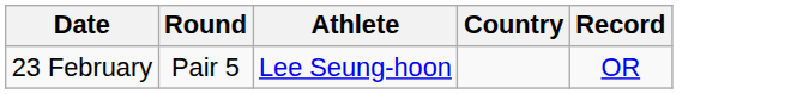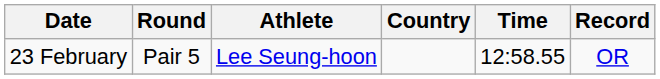+ column: Time | 12:58.55
